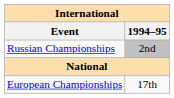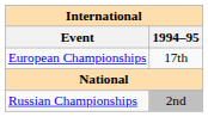rows swapped: European Championships <-> Russian Championships
